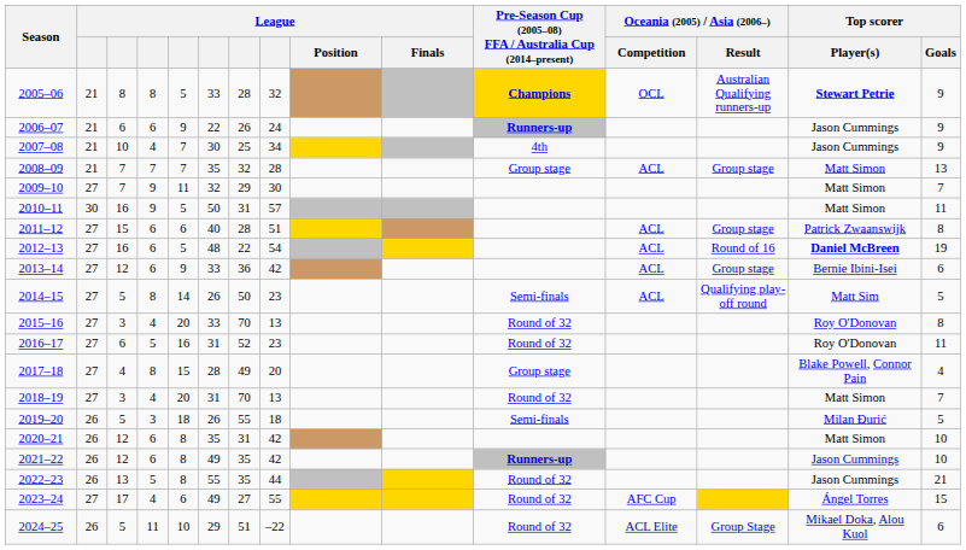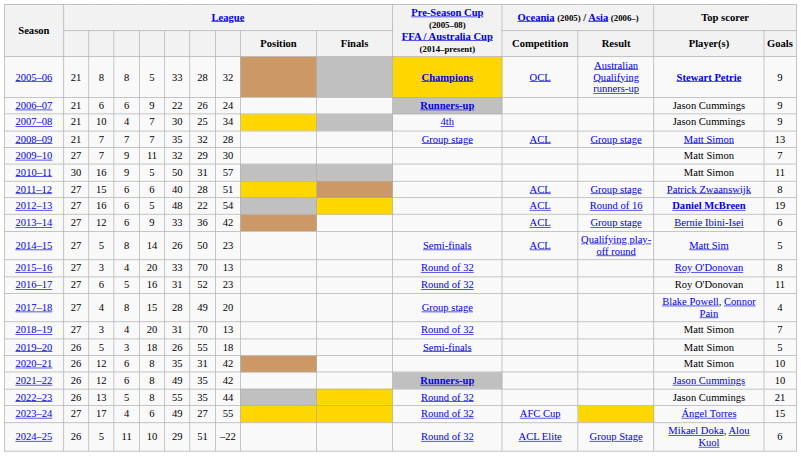2019–20 | Top scorer / Player(s): Milan Đurić -> Matt Simon
